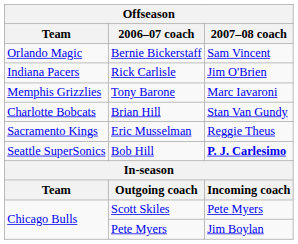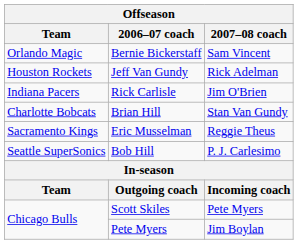+ row: Houston Rockets | Jeff Van Gundy | Rick Adelman
- row: Memphis Grizzlies | Tony Barone | Marc Iavaroni
Bob Hill | 2007–08 coach: bold -> normal
